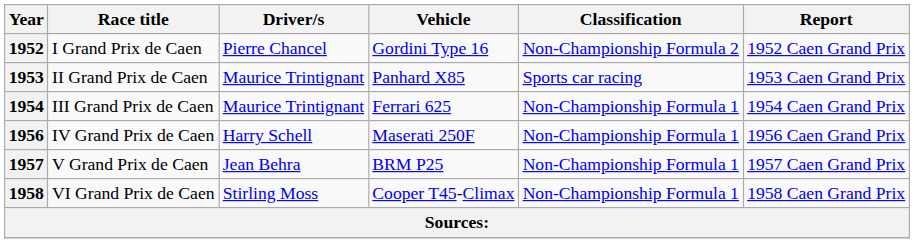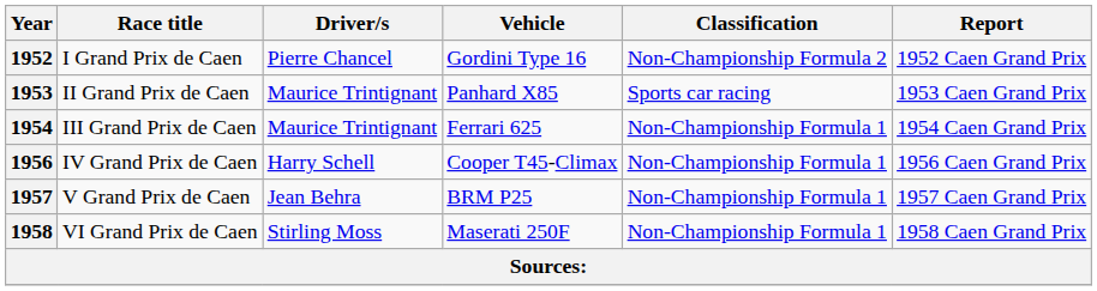1956 | Vehicle: Maserati 250F -> Cooper T45-Climax
1958 | Vehicle: Cooper T45-Climax -> Maserati 250F
